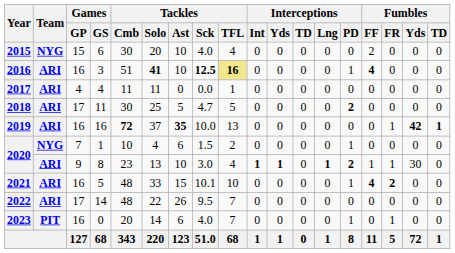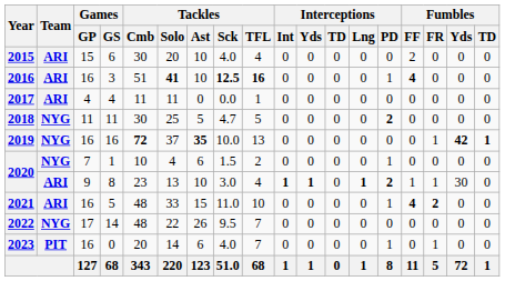2015 | Team: NYG -> ARI
2016 | Tackles / TFL: khaki background -> no background
2018 | Team: ARI -> NYG
2018 | Games / GP: 17 -> 11
2019 | Team: ARI -> NYG
2021 | Tackles / Sck: 10.1 -> 11.0
2022 | Team: ARI -> NYG
